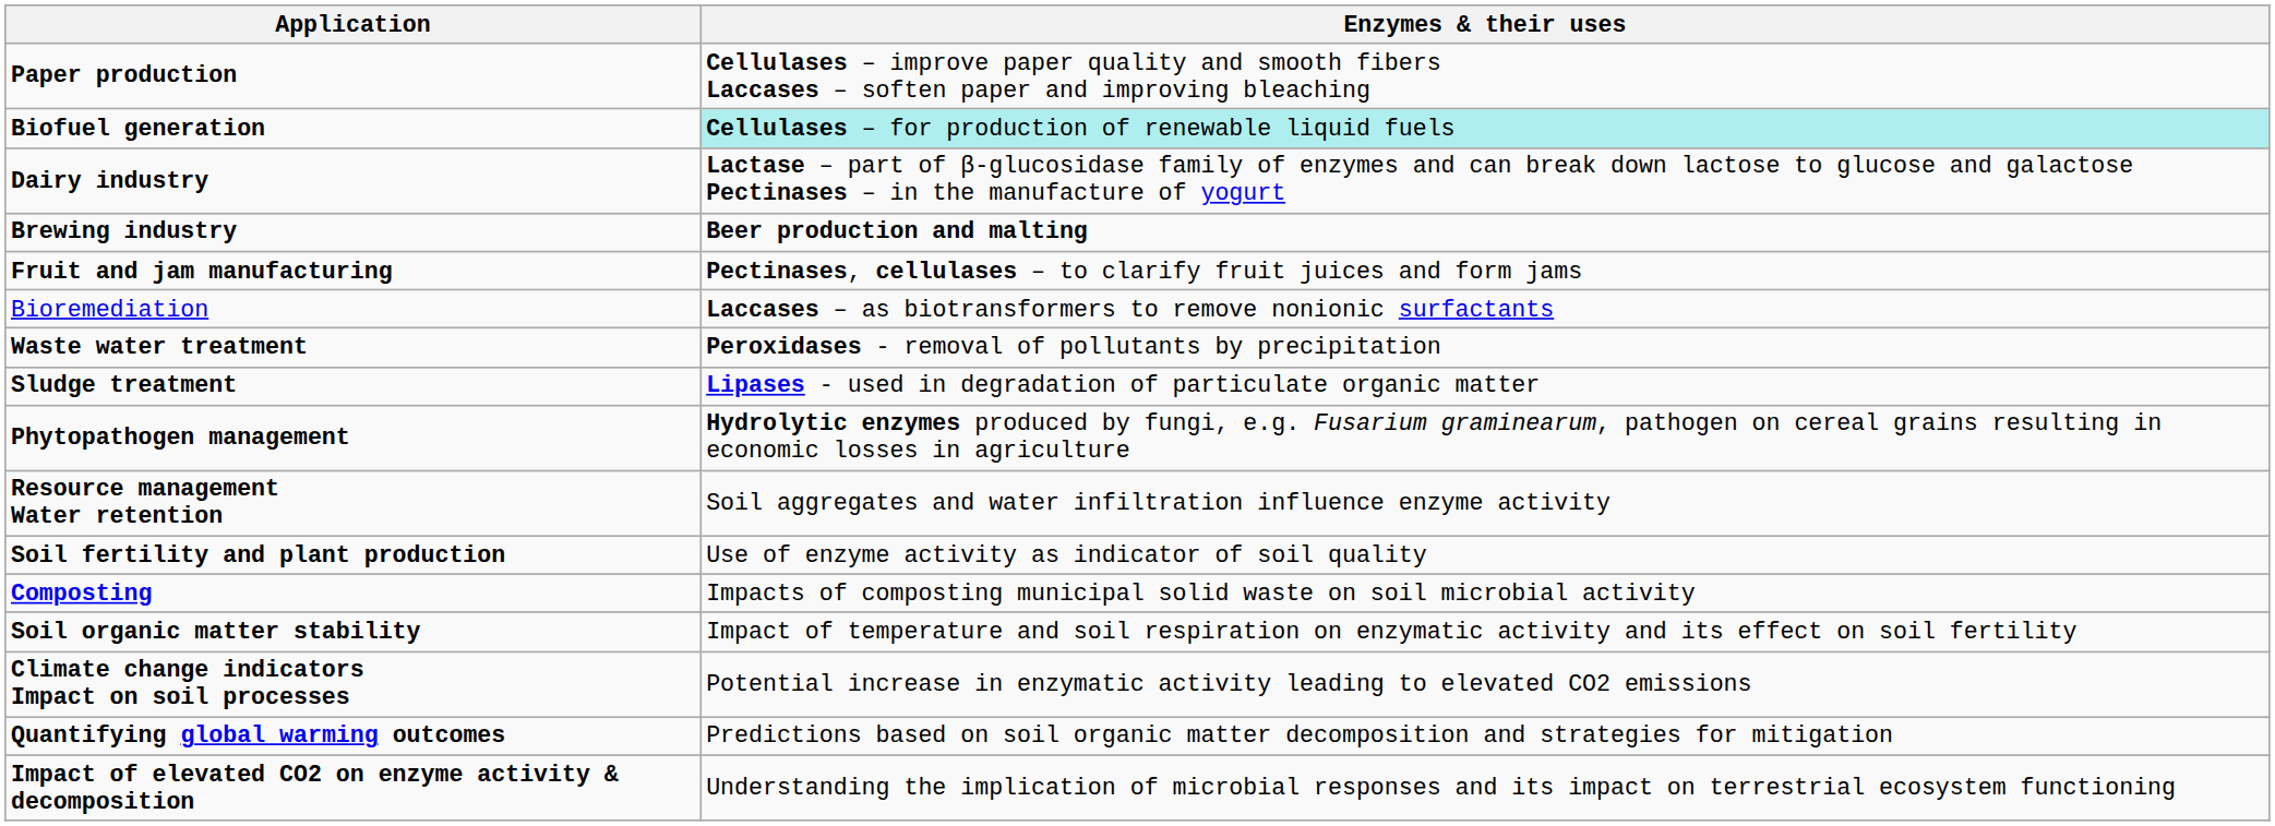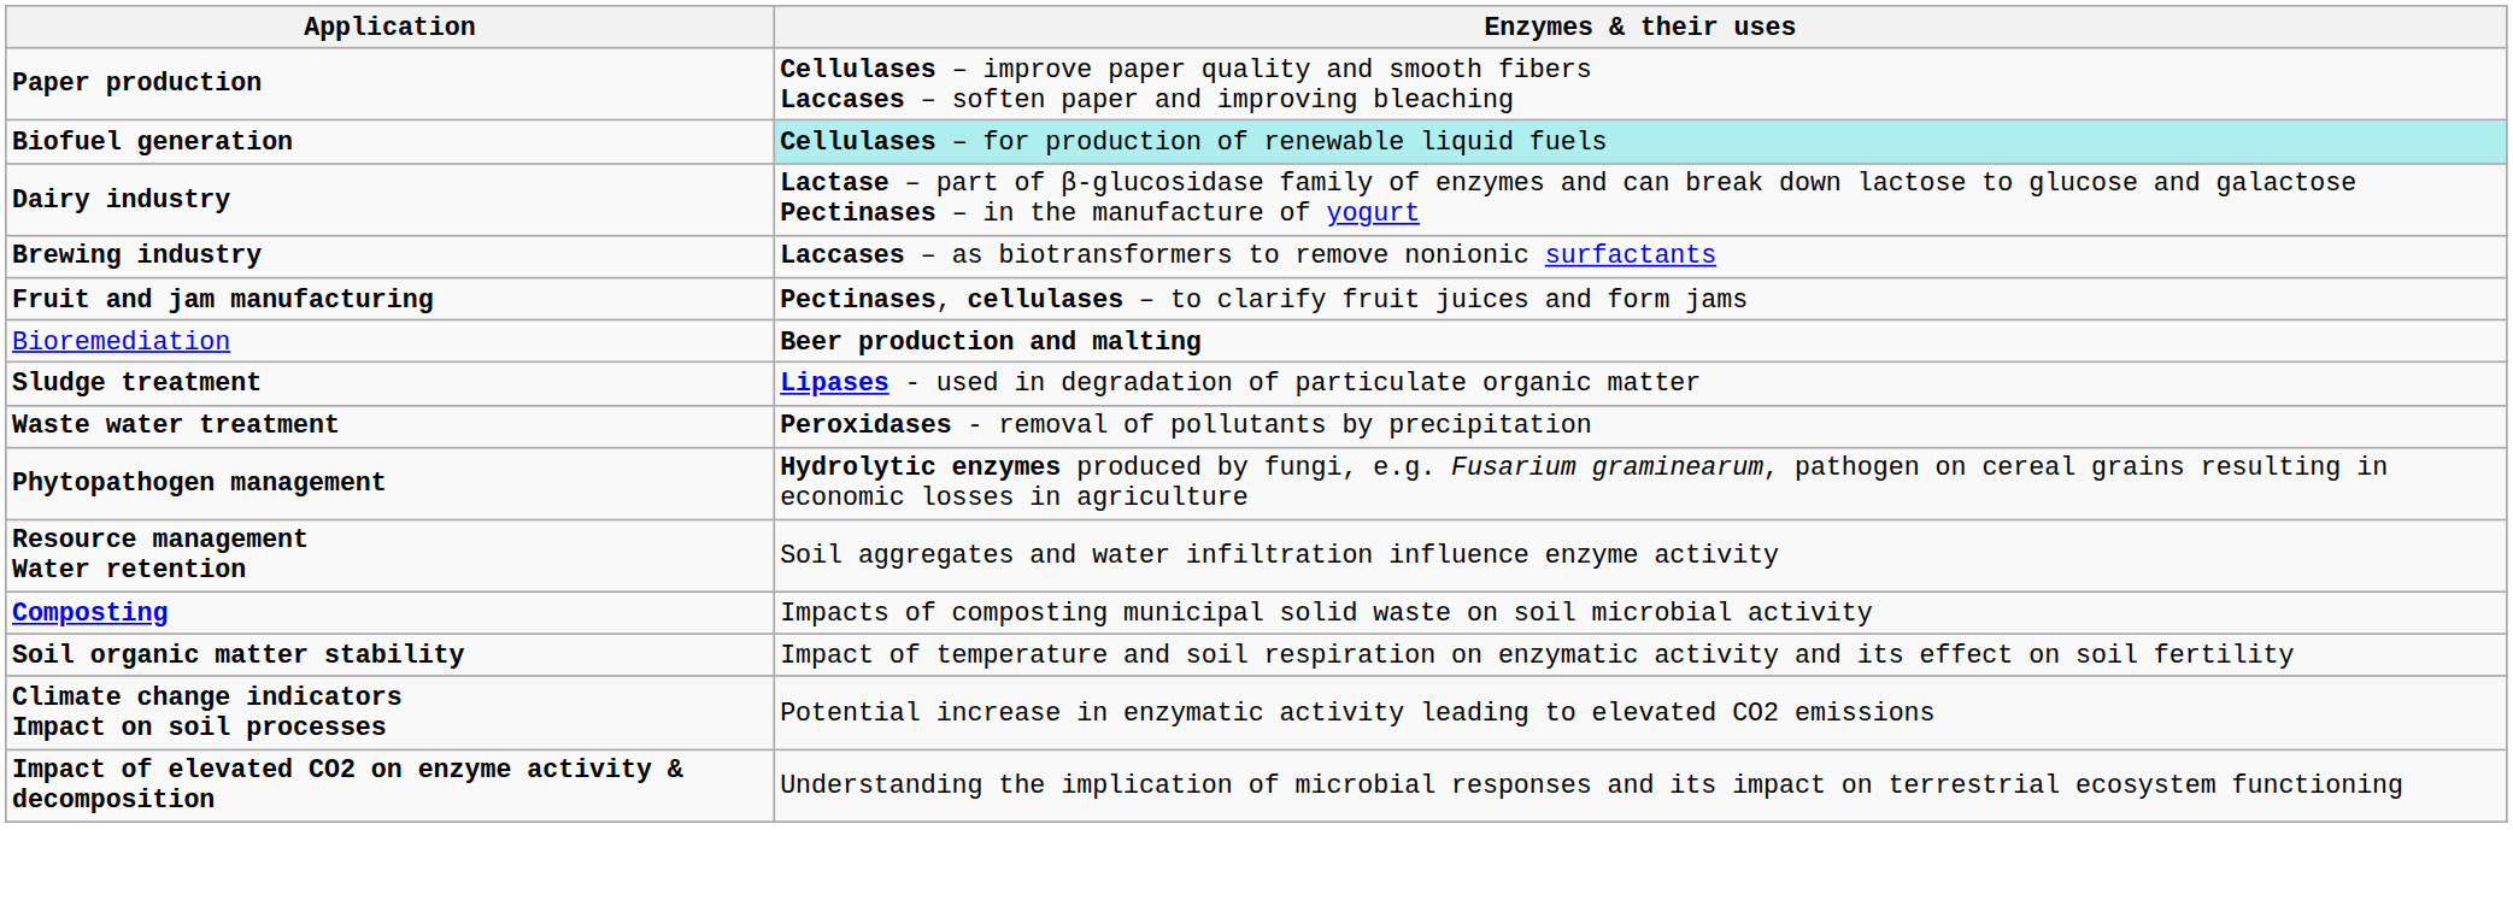Brewing industry | Enzymes & their uses: Beer production and malting -> Laccases – as biotransformers to remove nonionic surfactants
Bioremediation | Enzymes & their uses: Laccases – as biotransformers to remove nonionic surfactants -> Beer production and malting
rows swapped: Waste water treatment <-> Sludge treatment
- row: Soil fertility and plant production | Use of enzyme activity as indicator of soil quality
- row: Quantifying global warming outcomes | Predictions based on soil organic matter decomposition and strategies for mitigation
